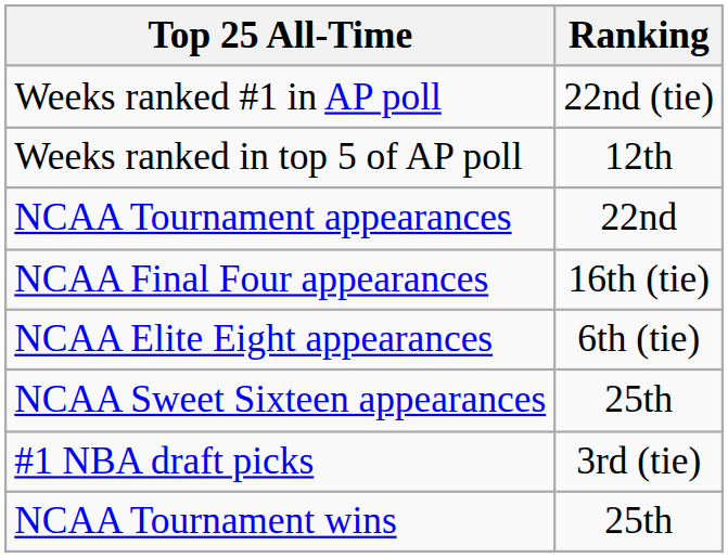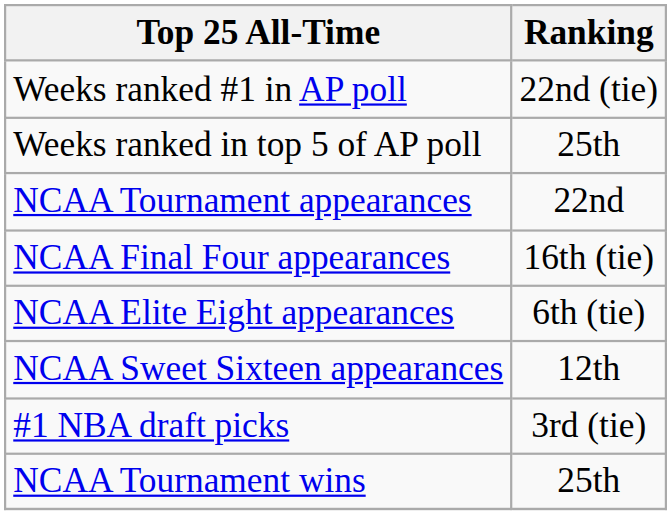Weeks ranked in top 5 of AP poll | Ranking: 12th -> 25th
NCAA Sweet Sixteen appearances | Ranking: 25th -> 12th
